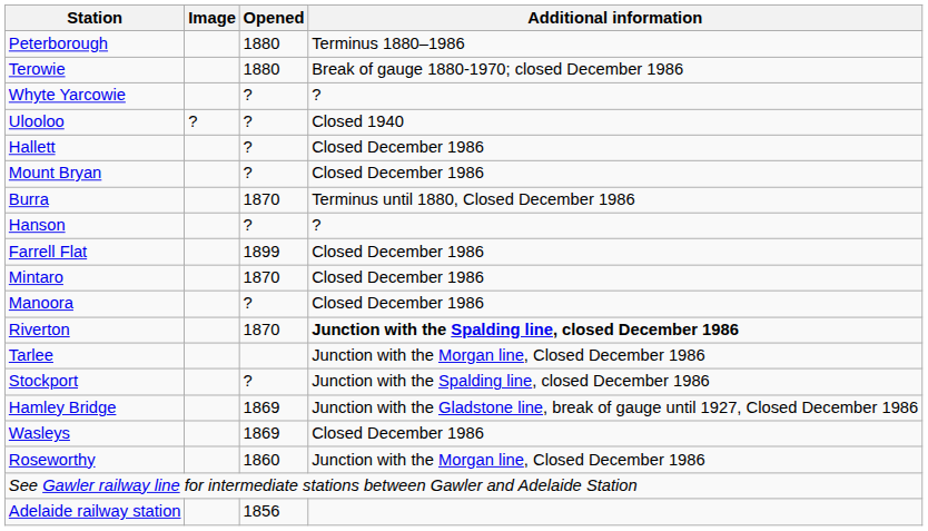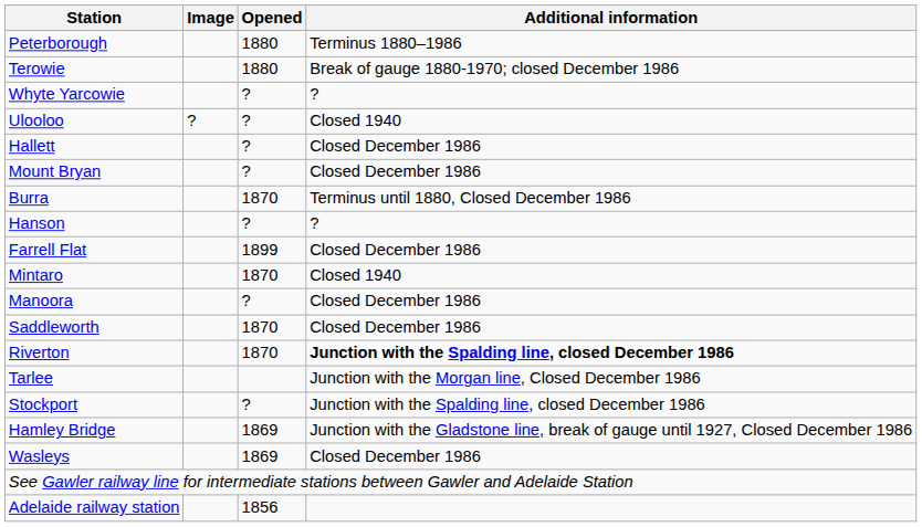Mintaro | Additional information: Closed December 1986 -> Closed 1940
+ row: Saddleworth | 1870 | Closed December 1986
- row: Roseworthy | 1860 | Junction with the Morgan line, Closed December 1986
